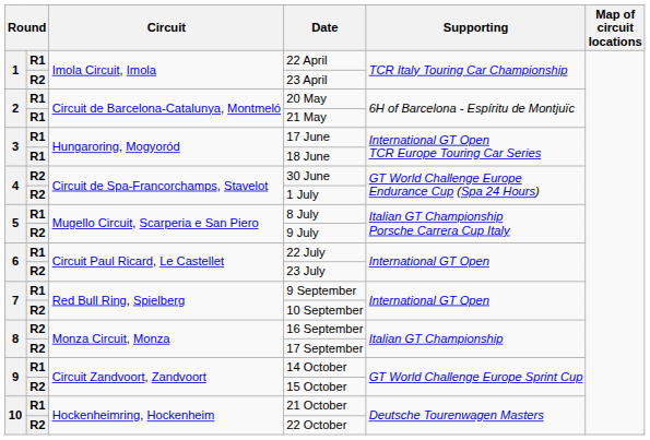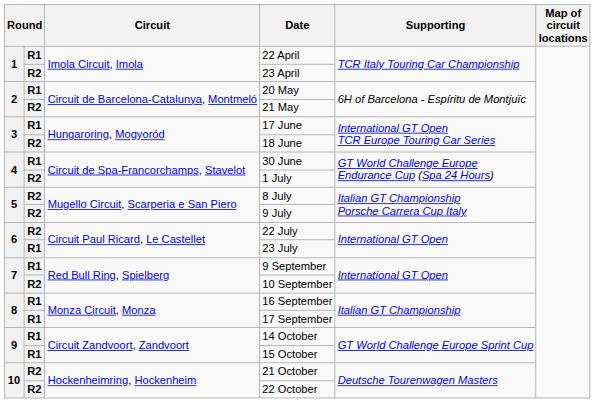21 May | column 2: R1 -> R2
18 June | column 2: R1 -> R2
30 June | column 2: R2 -> R1
8 July | column 2: R1 -> R2
22 July | column 2: R1 -> R2
23 July | column 2: R2 -> R1
16 September | column 2: R2 -> R1
17 September | column 2: R2 -> R1
15 October | column 2: R2 -> R1
21 October | column 2: R1 -> R2
